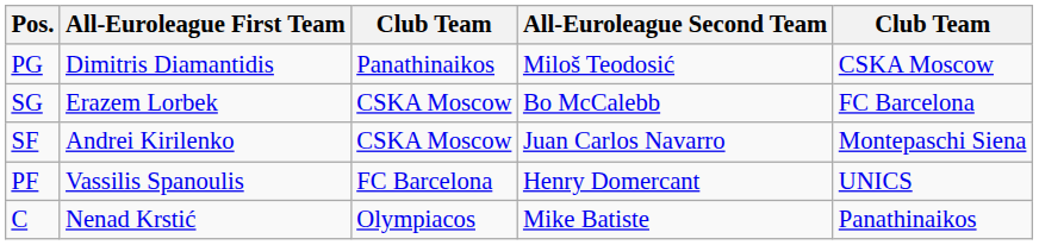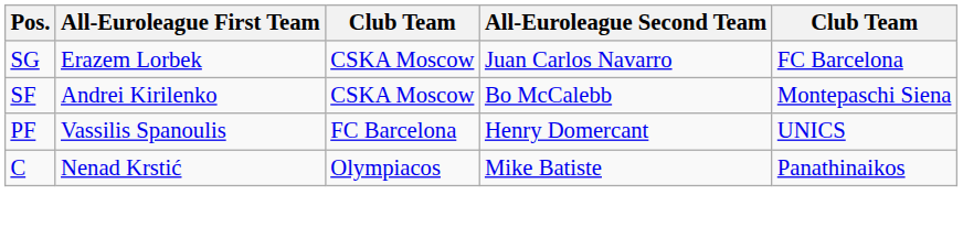- row: PG | Dimitris Diamantidis | Panathinaikos | Miloš Teodosić | CSKA Moscow
SG | All-Euroleague Second Team: Bo McCalebb -> Juan Carlos Navarro
SF | All-Euroleague Second Team: Juan Carlos Navarro -> Bo McCalebb
